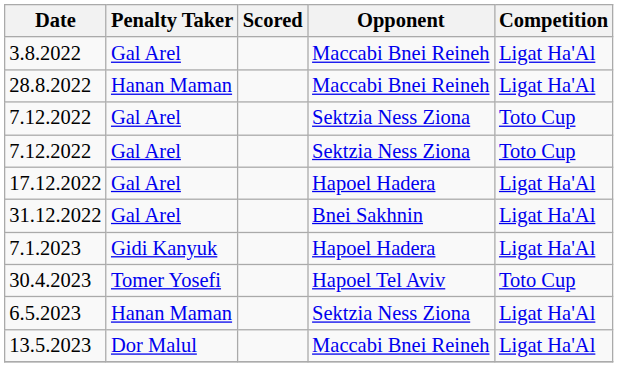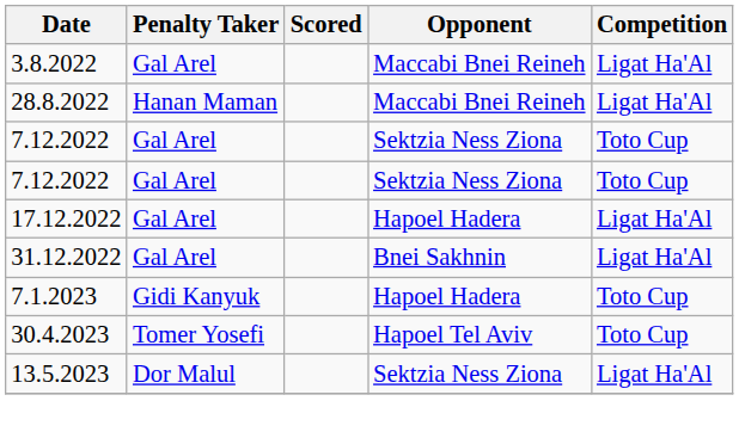7.1.2023 | Competition: Ligat Ha'Al -> Toto Cup
- row: 6.5.2023 | Hanan Maman | Sektzia Ness Ziona | Ligat Ha'Al
13.5.2023 | Opponent: Maccabi Bnei Reineh -> Sektzia Ness Ziona
